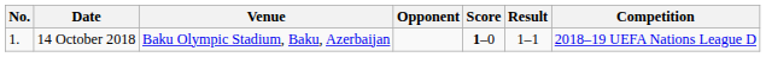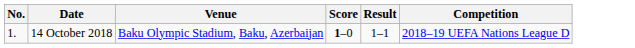- column: Opponent
